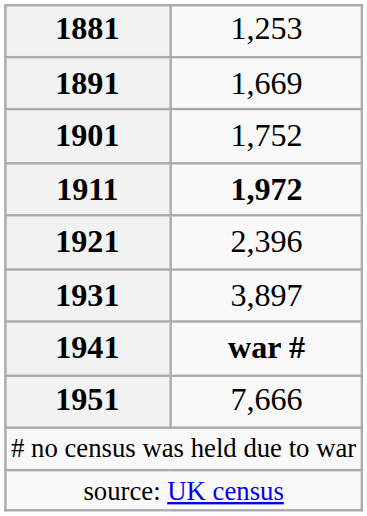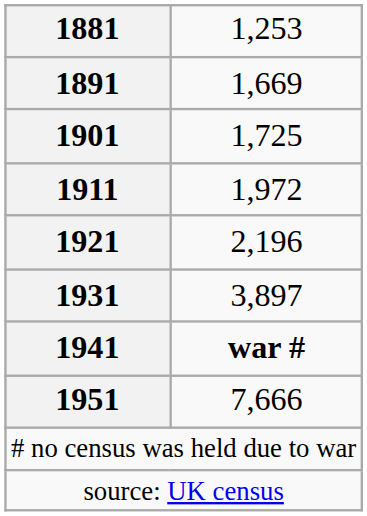1901 | column 2: 1,752 -> 1,725
1911 | column 2: bold -> normal
1921 | column 2: 2,396 -> 2,196
